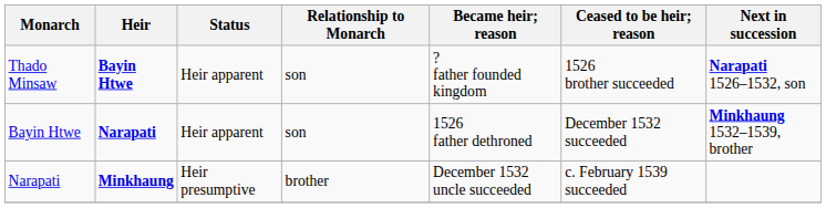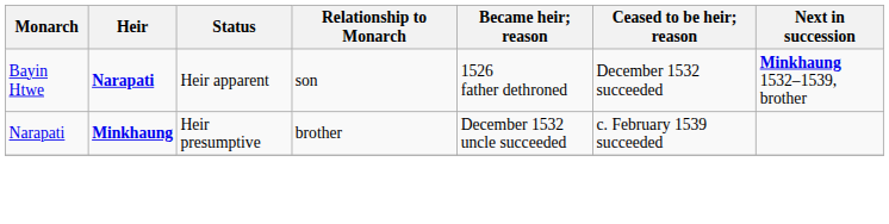- row: Thado Minsaw | Bayin Htwe | Heir apparent | son | ? father founded kingdom | 1526 brother succeeded | Narapati 1526–1532, son
